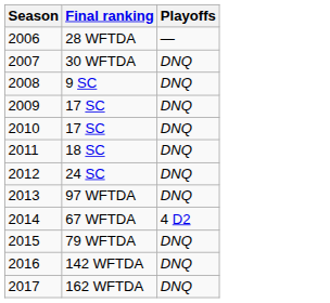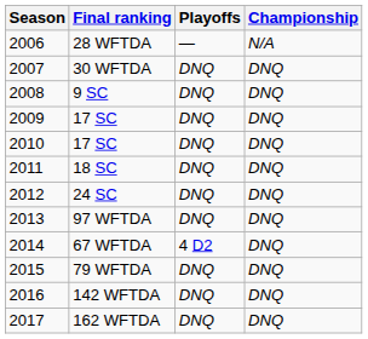+ column: Championship | N/A | DNQ | DNQ | DNQ | DNQ | DNQ | DNQ | DNQ | DNQ | DNQ | DNQ | DNQ
